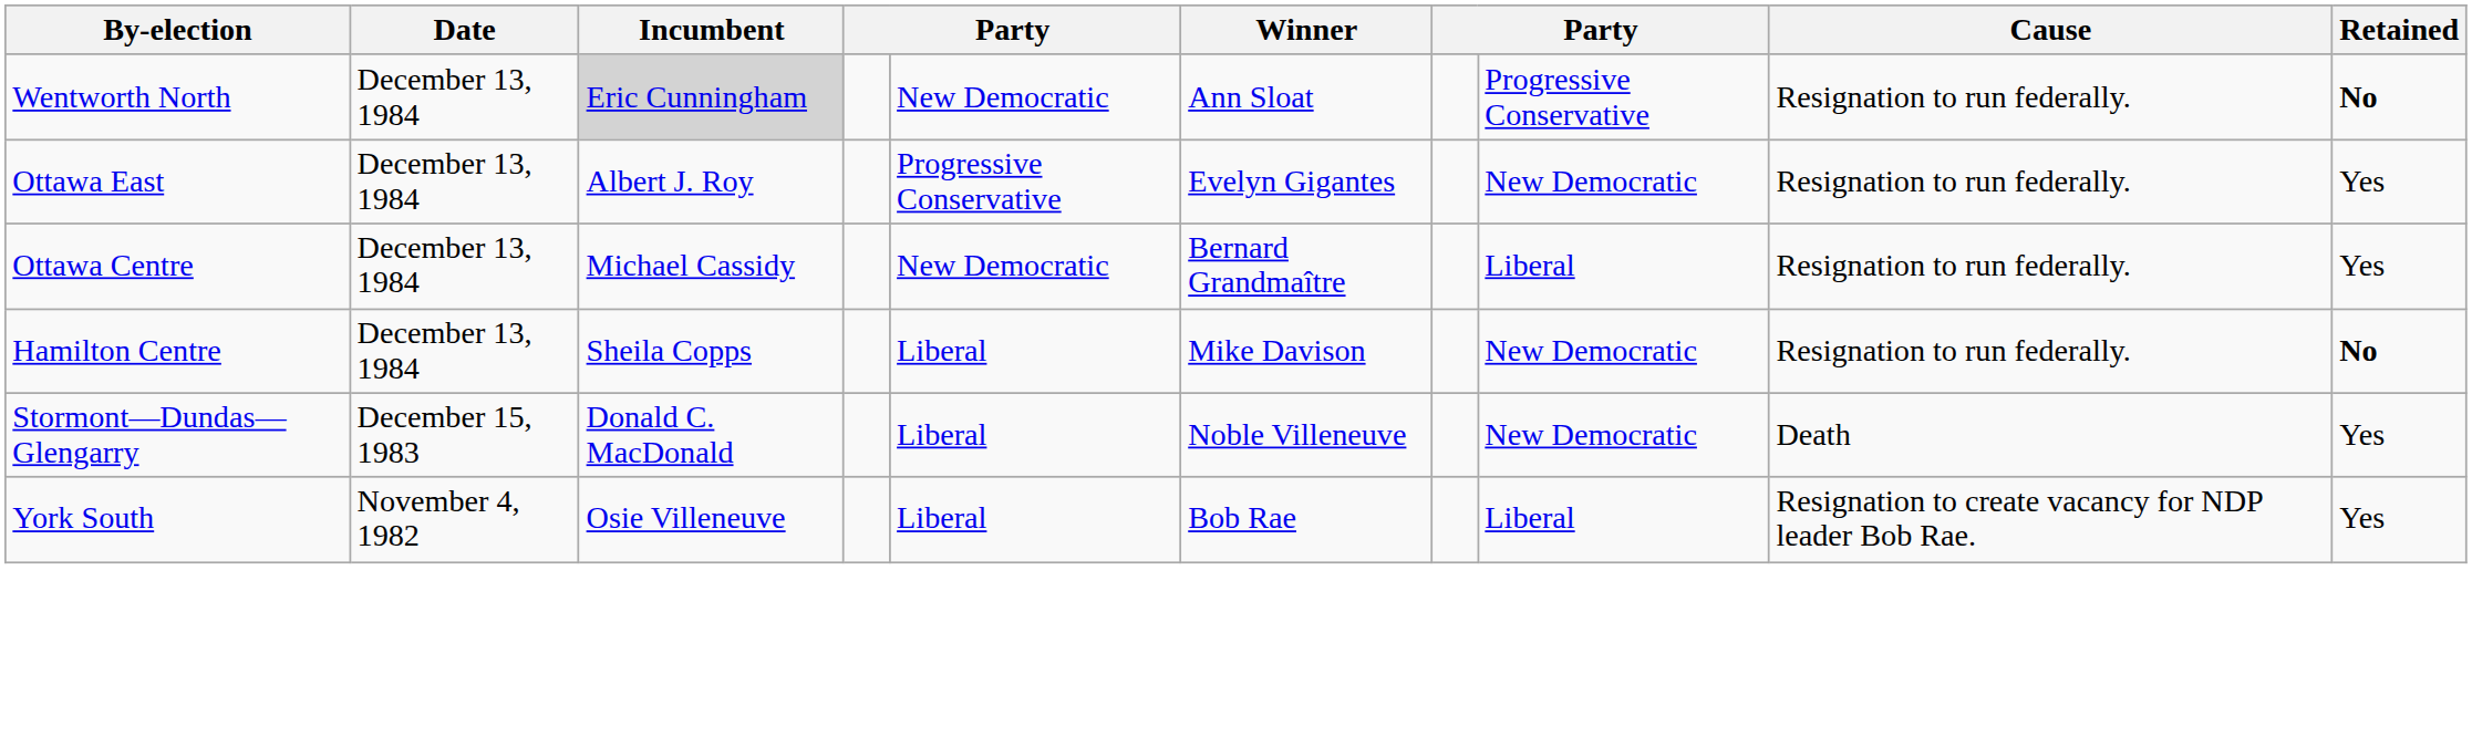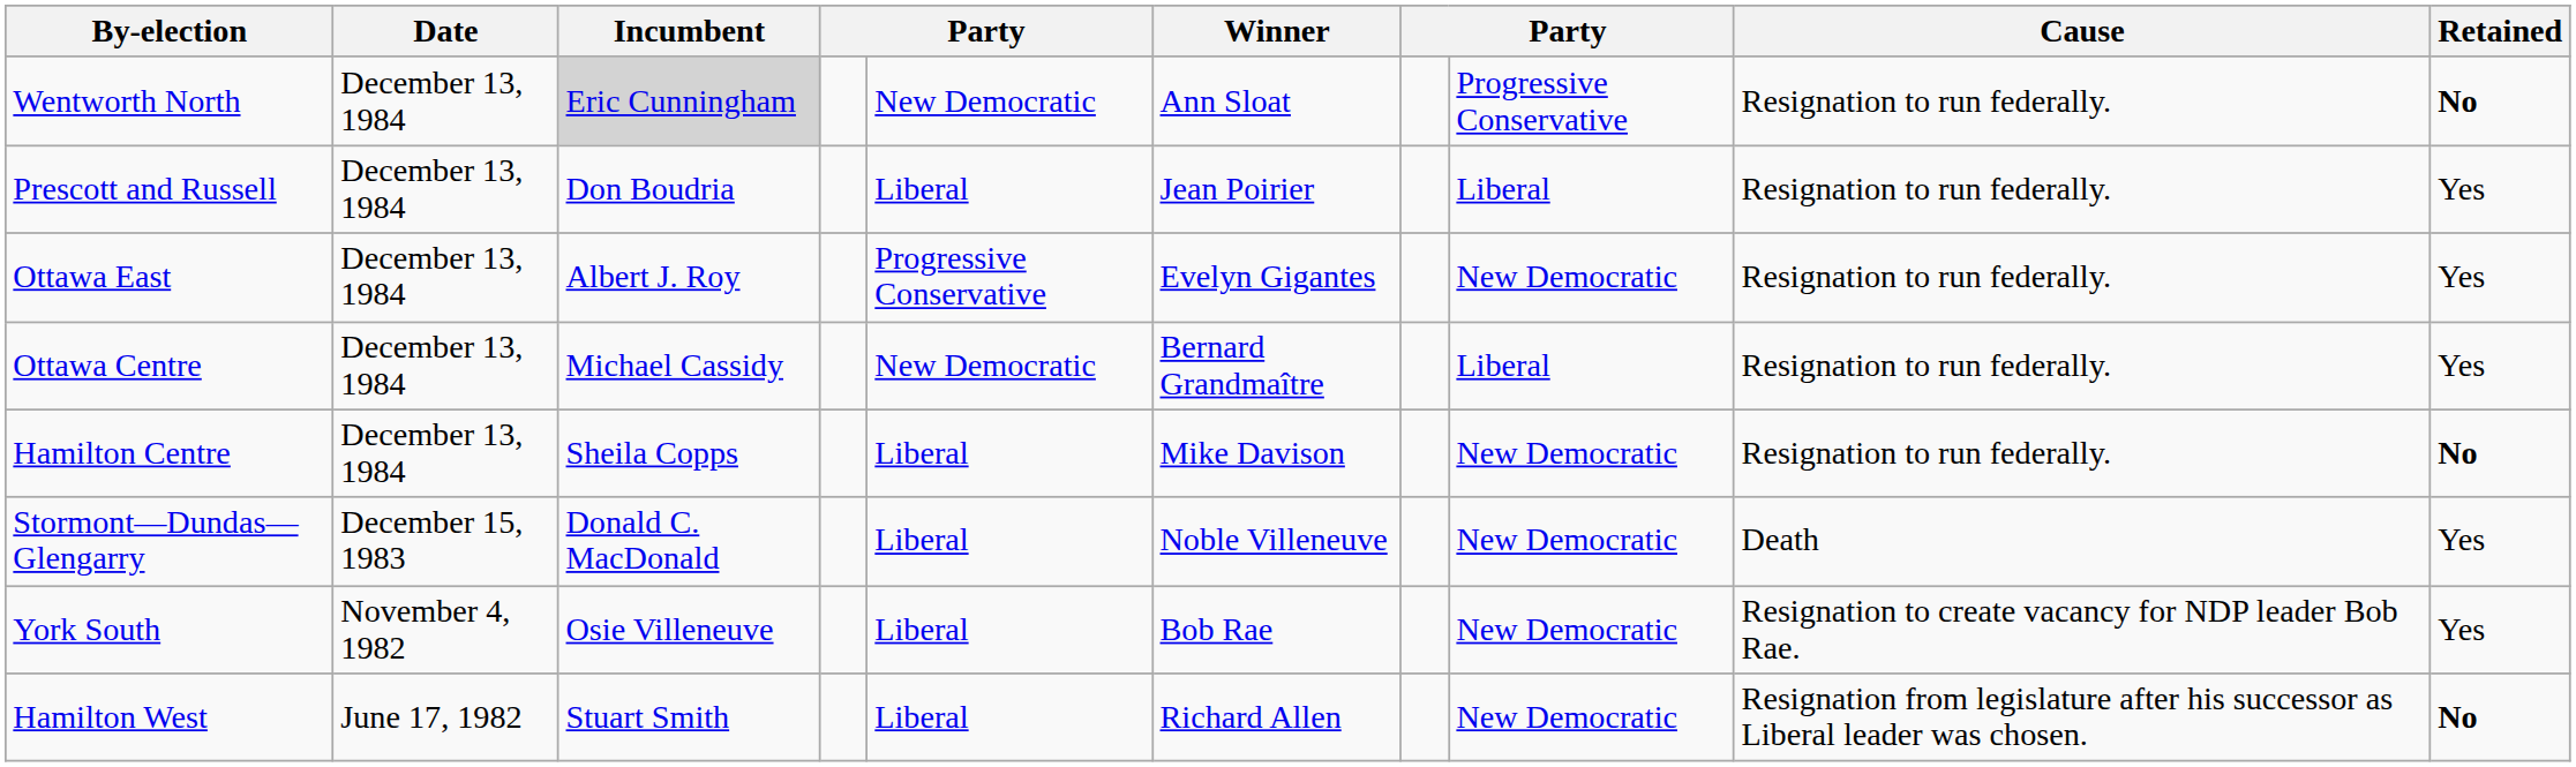+ row: Prescott and Russell | December 13, 1984 | Don Boudria | Liberal | Jean Poirier | Liberal | Resignation to run federally. | Yes
York South | column 8: Liberal -> New Democratic
+ row: Hamilton West | June 17, 1982 | Stuart Smith | Liberal | Richard Allen | New Democratic | Resignation from legislature after his successor as Liberal leader was chosen. | No
